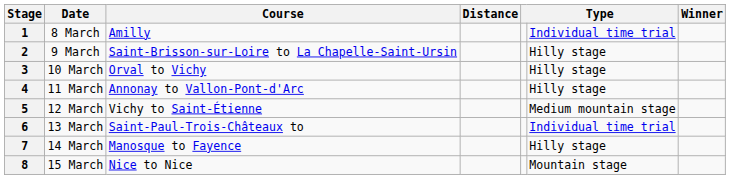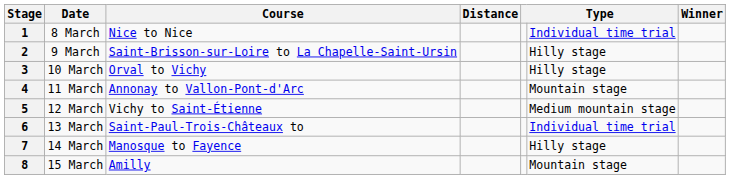1 | Course: Amilly -> Nice to Nice
4 | column 6: Hilly stage -> Mountain stage
8 | Course: Nice to Nice -> Amilly
